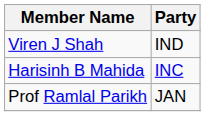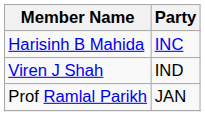rows swapped: Harisinh B Mahida <-> Viren J Shah
